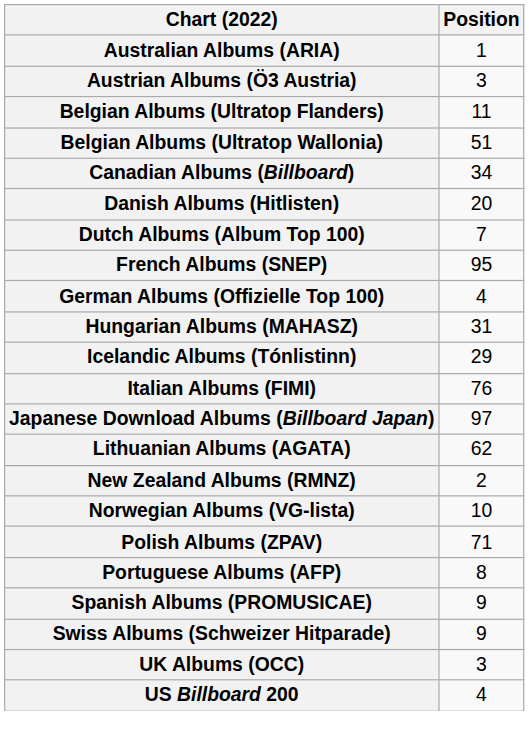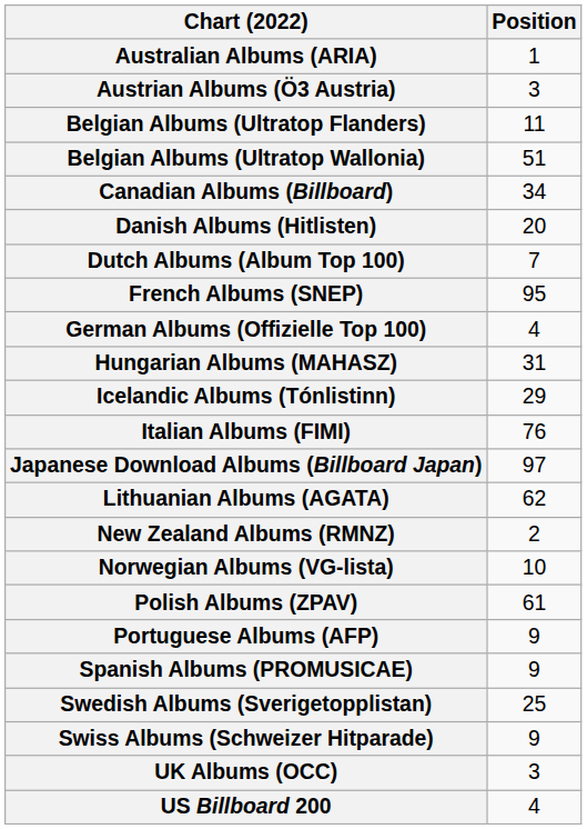Polish Albums (ZPAV) | Position: 71 -> 61
Portuguese Albums (AFP) | Position: 8 -> 9
+ row: Swedish Albums (Sverigetopplistan) | 25
